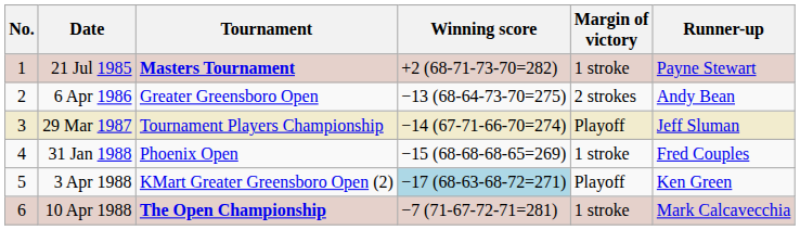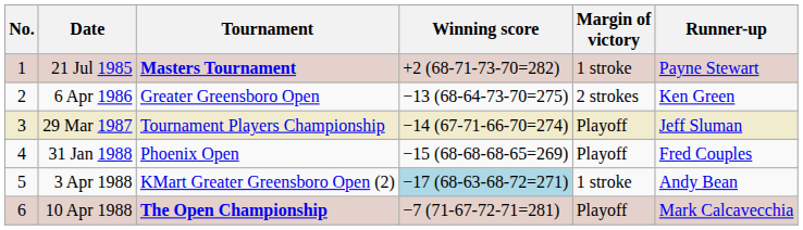6 Apr 1986 | Runner-up: Andy Bean -> Ken Green
31 Jan 1988 | Margin of victory: 1 stroke -> Playoff
3 Apr 1988 | Margin of victory: Playoff -> 1 stroke
3 Apr 1988 | Runner-up: Ken Green -> Andy Bean
10 Apr 1988 | Margin of victory: 1 stroke -> Playoff
